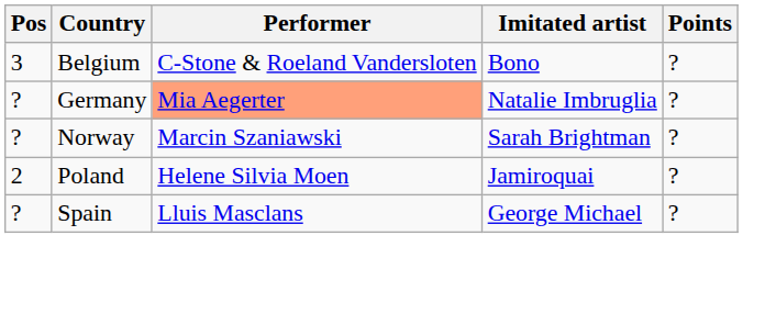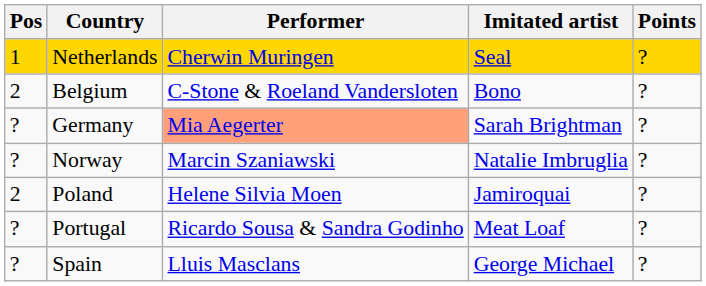+ row: 1 | Netherlands | Cherwin Muringen | Seal | ?
Belgium | Pos: 3 -> 2
Germany | Imitated artist: Natalie Imbruglia -> Sarah Brightman
Norway | Imitated artist: Sarah Brightman -> Natalie Imbruglia
+ row: ? | Portugal | Ricardo Sousa & Sandra Godinho | Meat Loaf | ?
